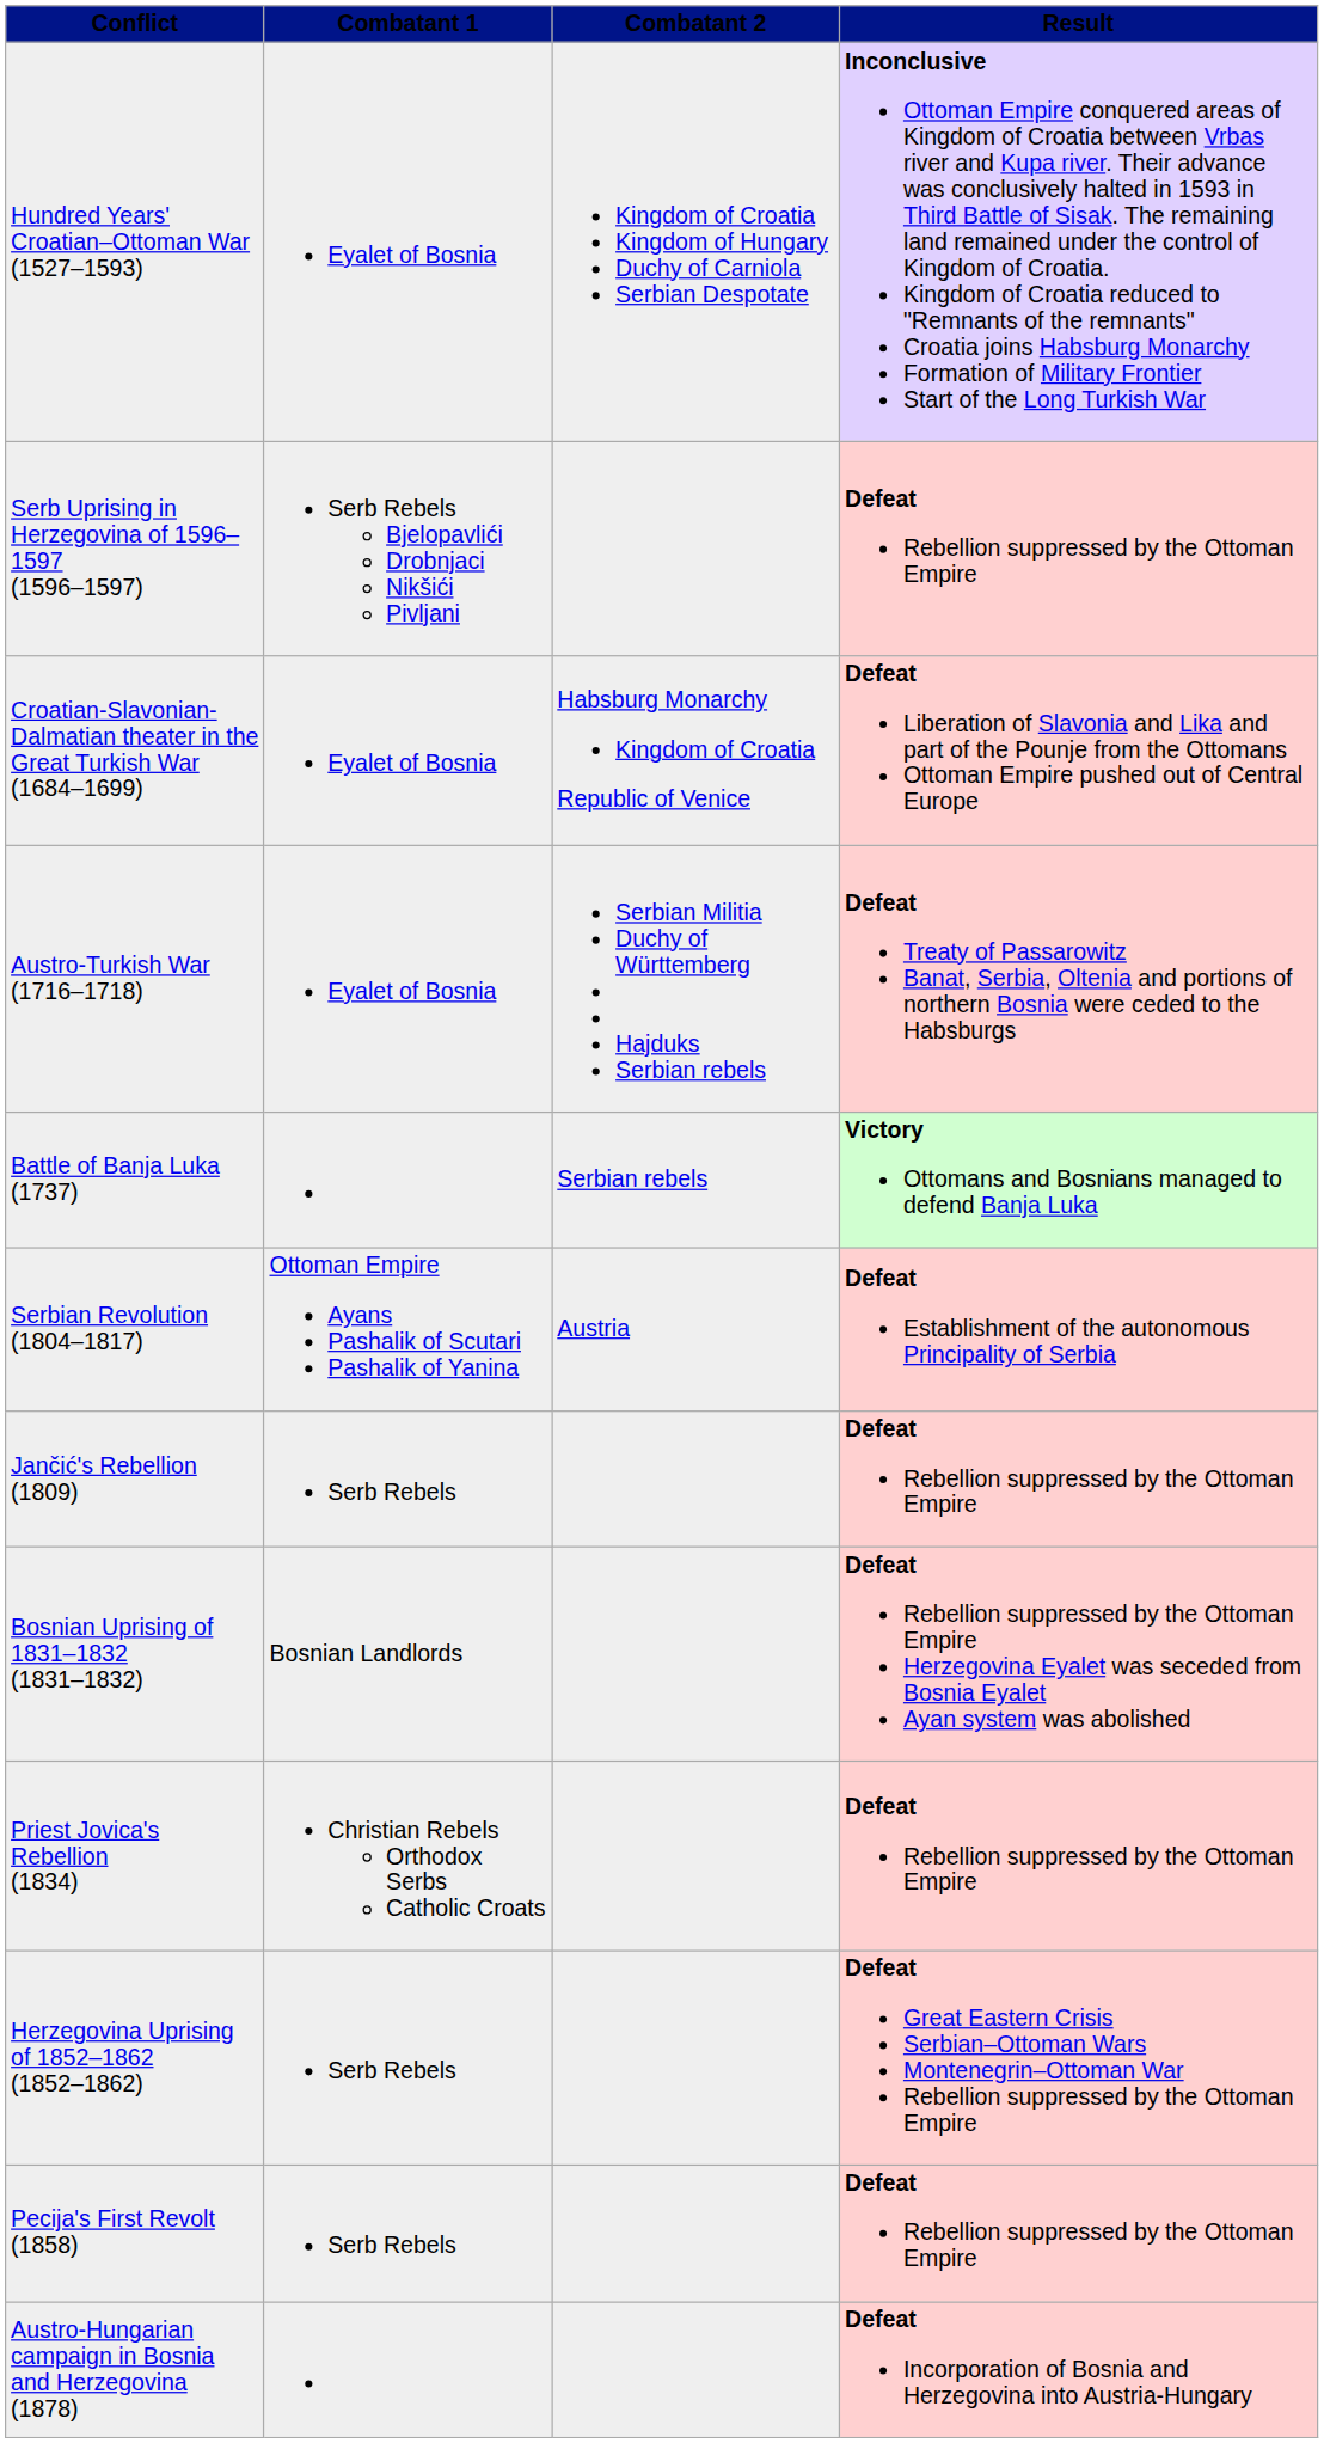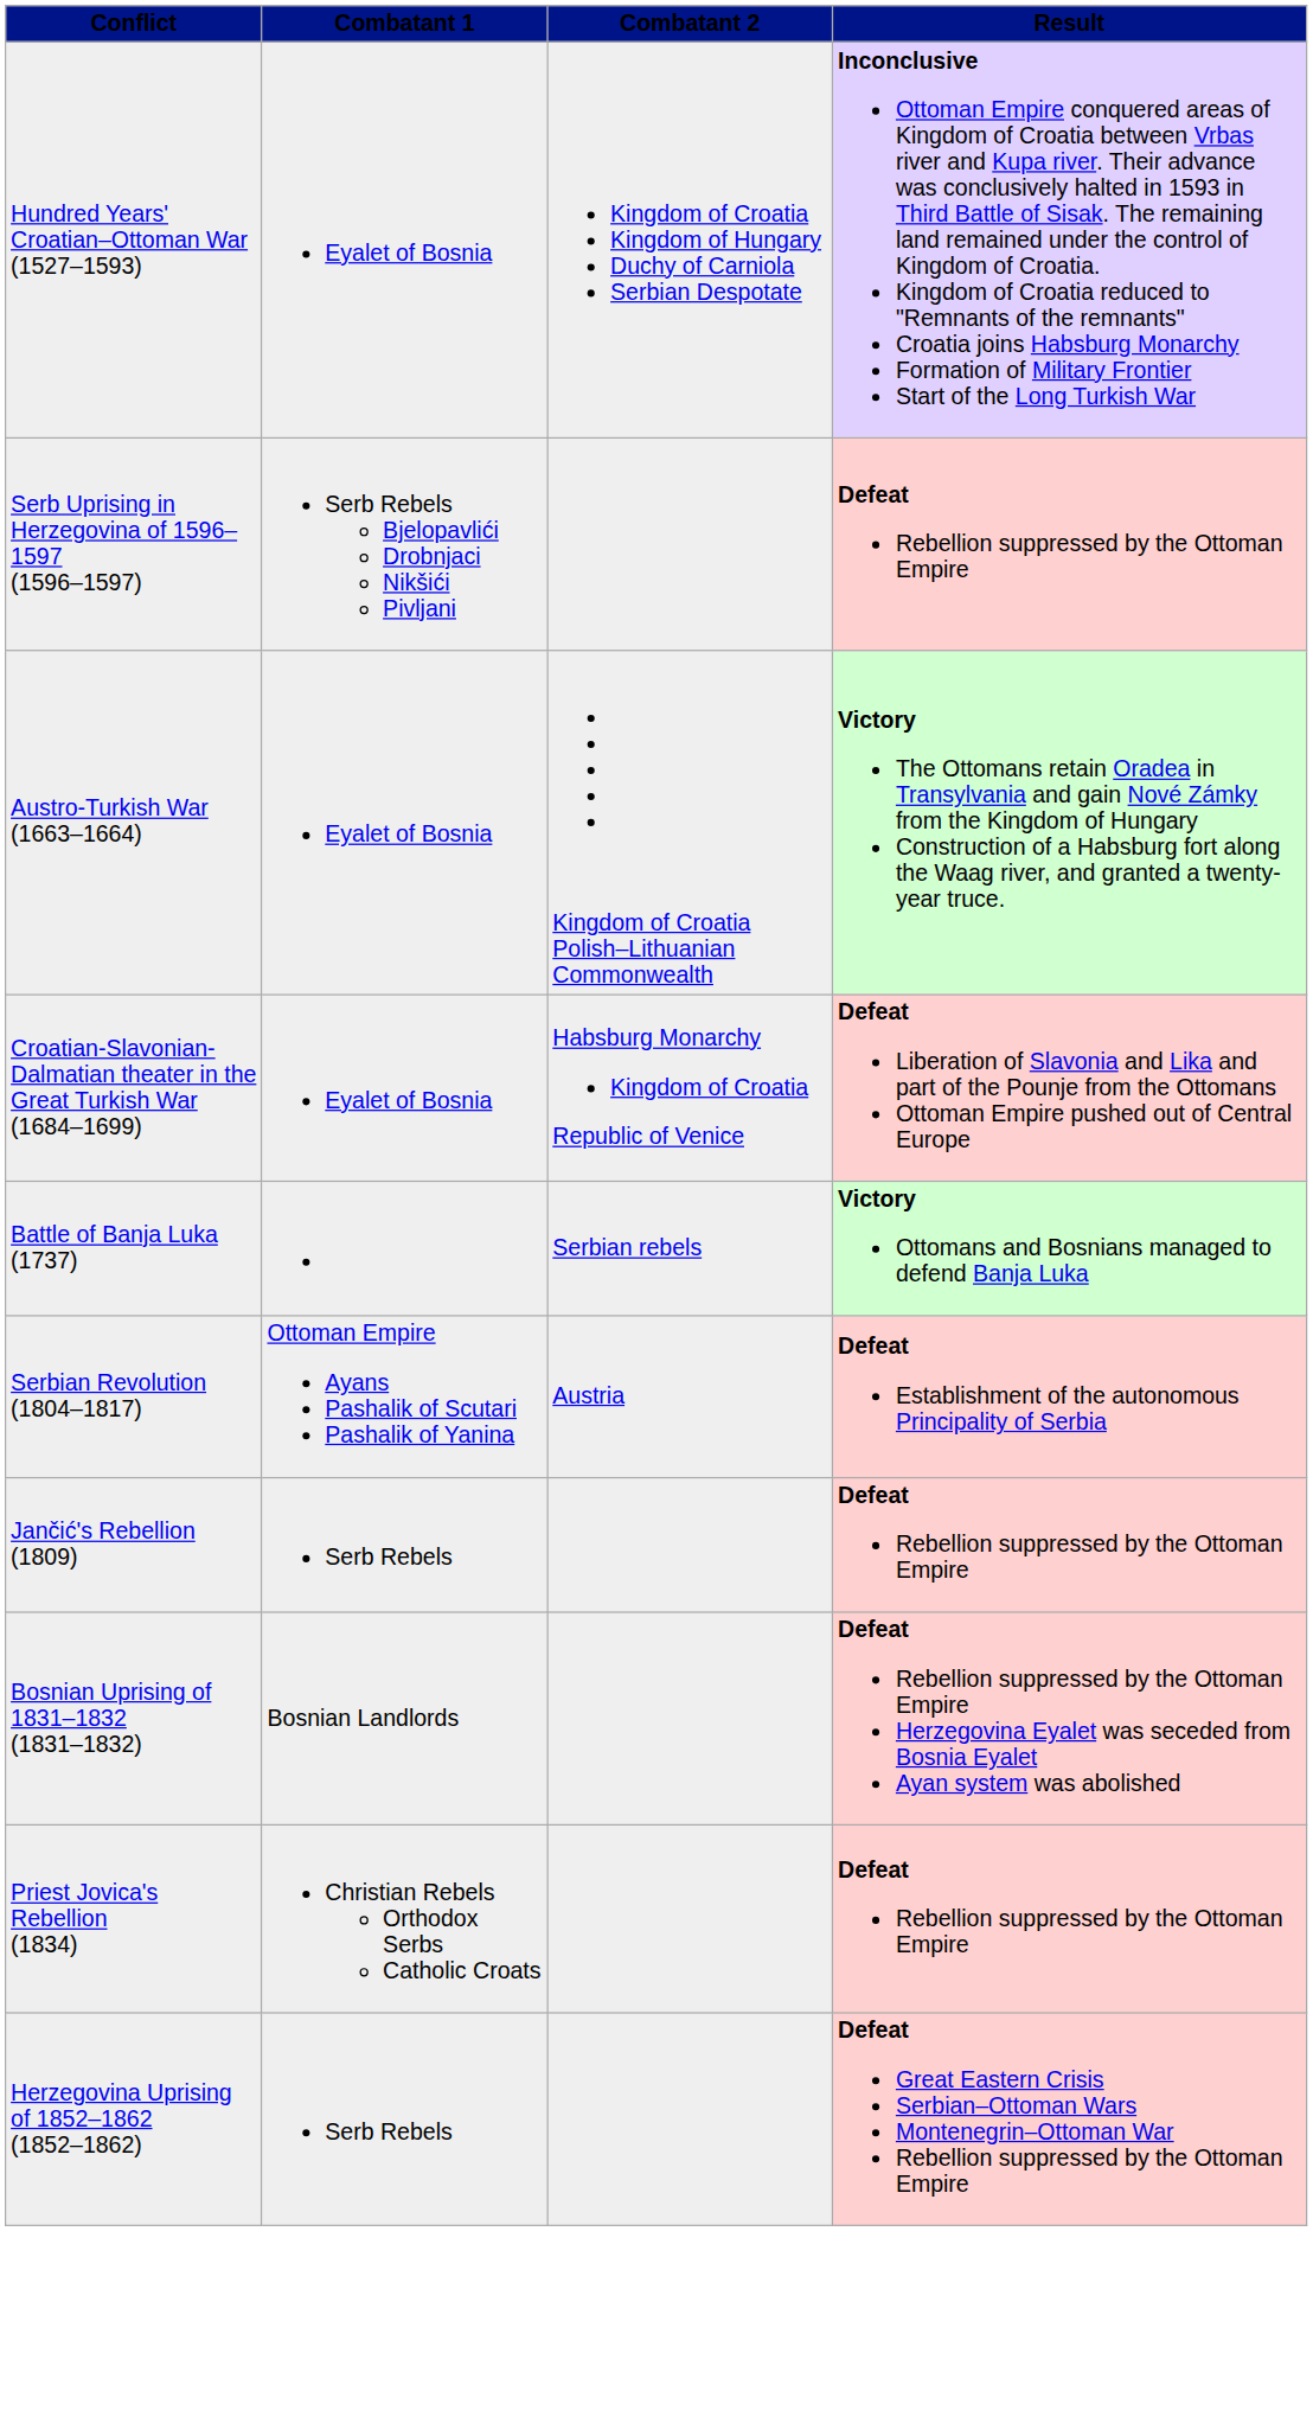+ row: Austro-Turkish War (1663–1664) | Eyalet of Bosnia | Kingdom of Croatia Polish–Lithuanian Commonwealth | Victory The Ottomans retain Oradea in Transylvania and gain Nové Zámky from the Kingdom of Hungary Construction of a Habsburg fort along the Waag river, and granted a twenty-year truce.
- row: Austro-Turkish War (1716–1718) | Eyalet of Bosnia | Serbian Militia Duchy of Württemberg Hajduks Serbian rebels | Defeat Treaty of Passarowitz Banat, Serbia, Oltenia and portions of northern Bosnia were ceded to the Habsburgs
- row: Pecija's First Revolt (1858) | Serb Rebels | Defeat Rebellion suppressed by the Ottoman Empire
- row: Austro-Hungarian campaign in Bosnia and Herzegovina (1878) | Defeat Incorporation of Bosnia and Herzegovina into Austria-Hungary
